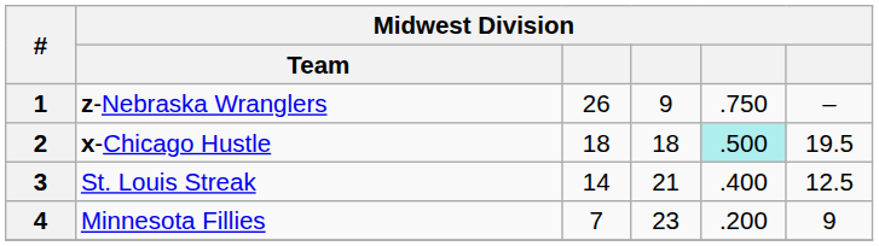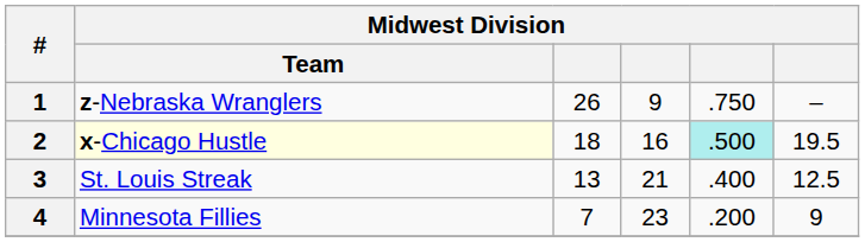2 | Midwest Division / Team: no background -> lightyellow background
2 | column 4: 18 -> 16
3 | column 3: 14 -> 13
